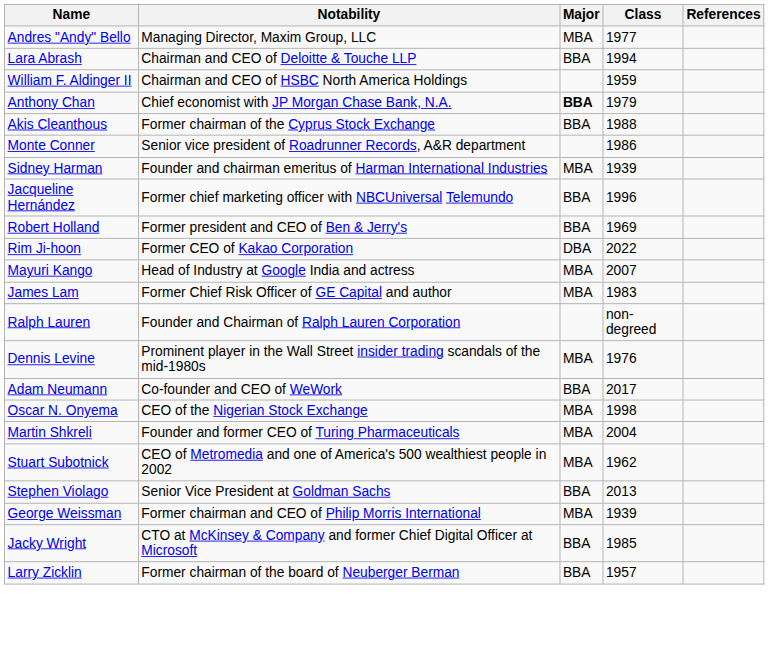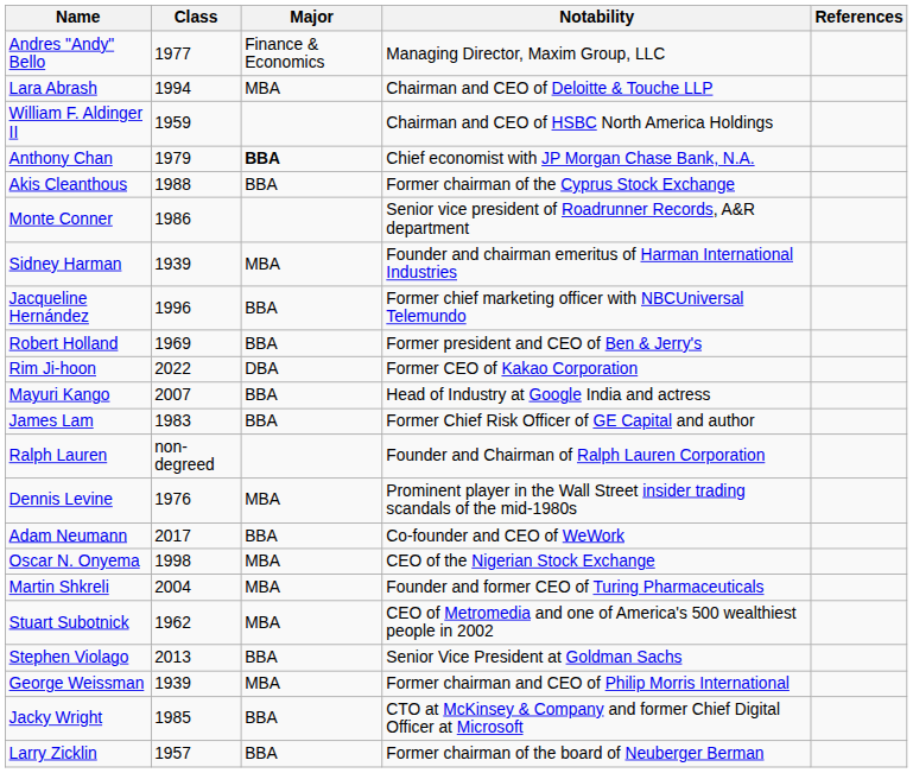columns swapped: Class <-> Notability
Andres "Andy" Bello | Major: MBA -> Finance & Economics
Lara Abrash | Major: BBA -> MBA
Mayuri Kango | Major: MBA -> BBA
James Lam | Major: MBA -> BBA
